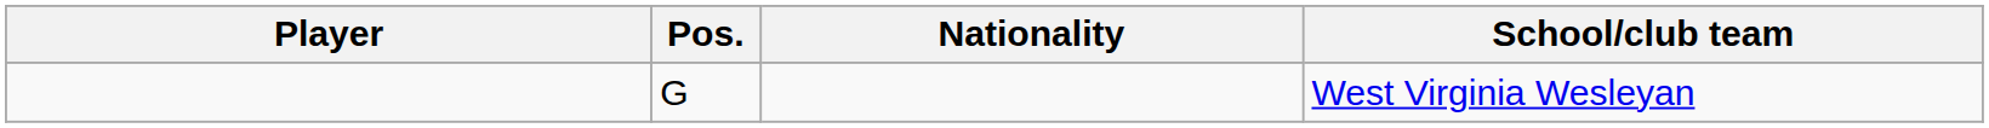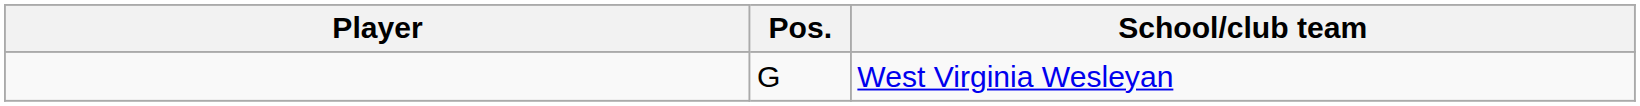- column: Nationality
